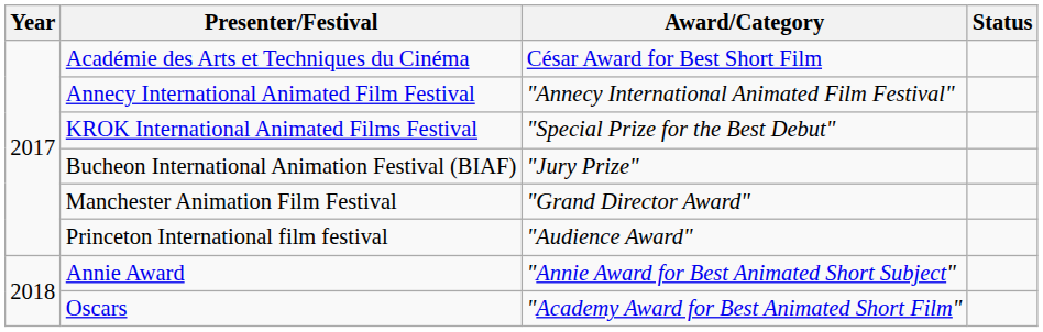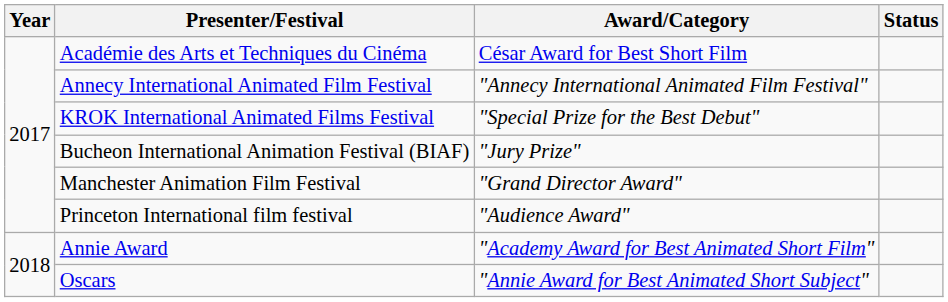Annie Award | Award/Category: "Annie Award for Best Animated Short Subject" -> "Academy Award for Best Animated Short Film"
Oscars | Award/Category: "Academy Award for Best Animated Short Film" -> "Annie Award for Best Animated Short Subject"
